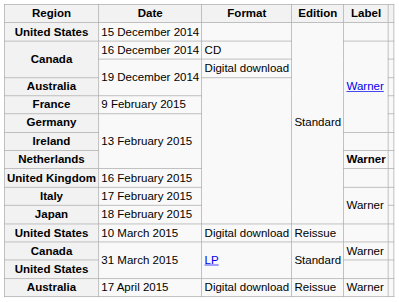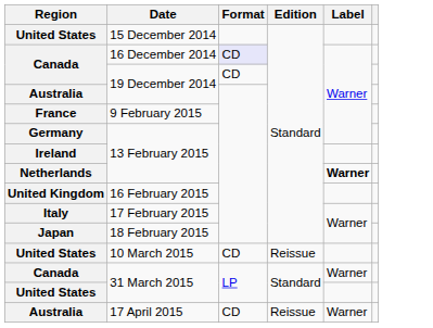16 December 2014 | Format: no background -> lavender background
Canada / 19 December 2014 | Format: Digital download -> CD
10 March 2015 | Format: Digital download -> CD
17 April 2015 | Format: Digital download -> CD
